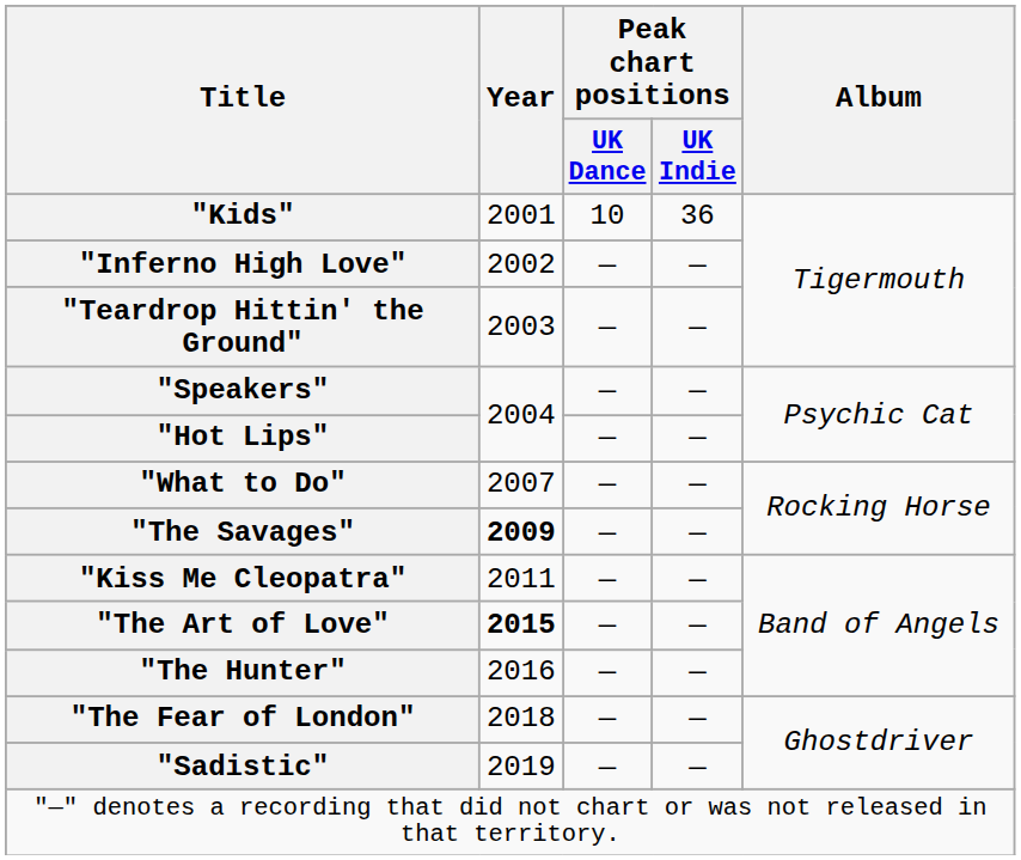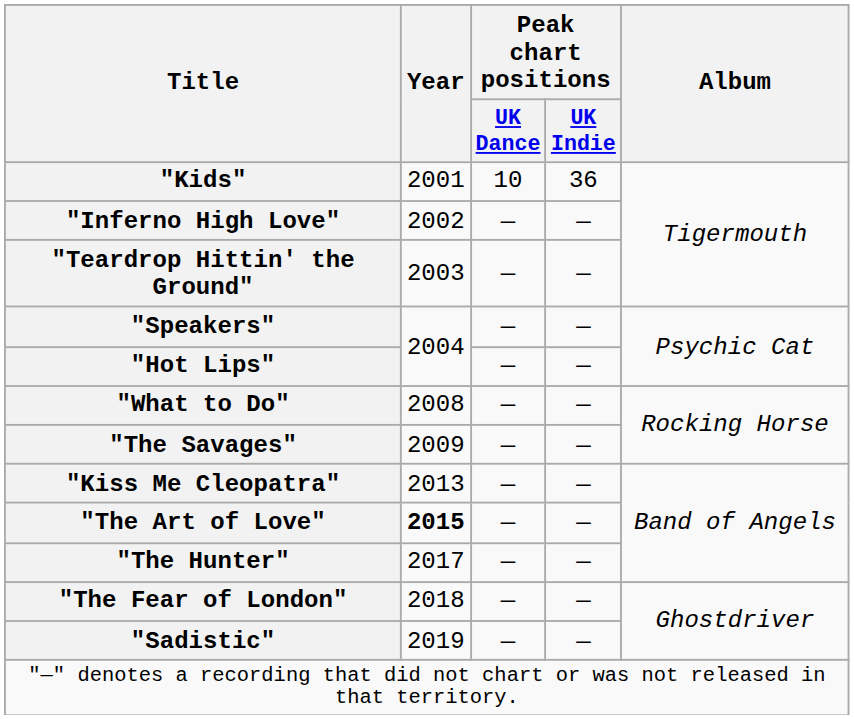"What to Do" | Year: 2007 -> 2008
"The Savages" | Year: bold -> normal
"Kiss Me Cleopatra" | Year: 2011 -> 2013
"The Hunter" | Year: 2016 -> 2017
